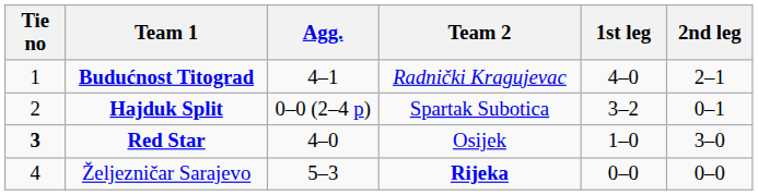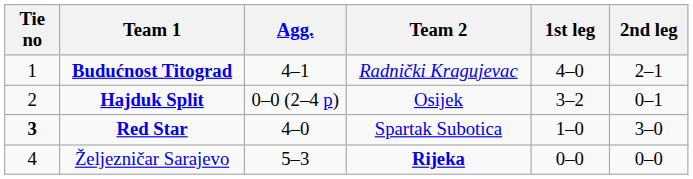Hajduk Split | Team 2: Spartak Subotica -> Osijek
Red Star | Team 2: Osijek -> Spartak Subotica
